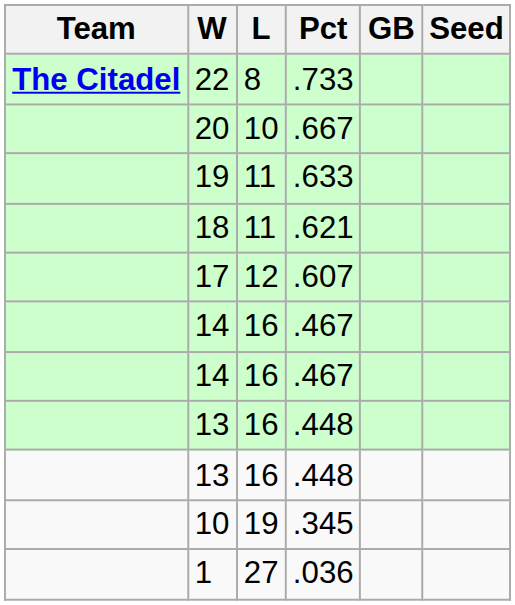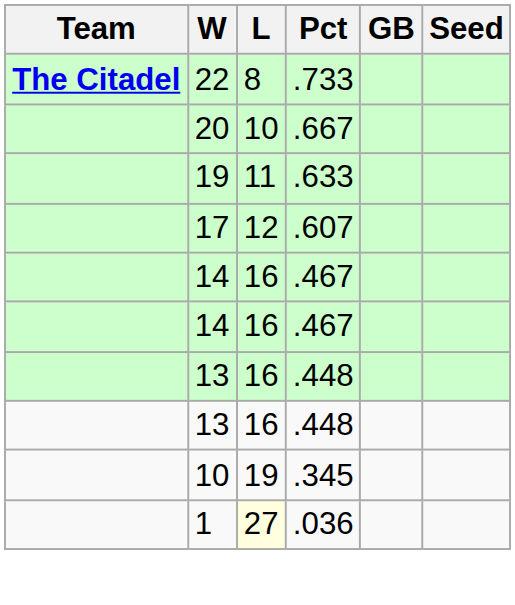- row: 18 | 11 | .621
1 | L: no background -> lightyellow background
